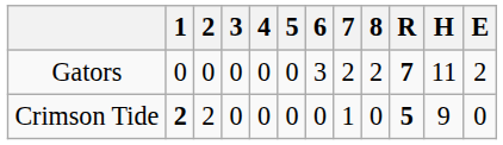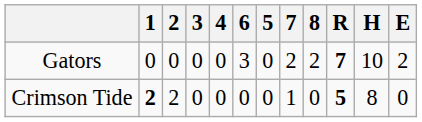columns swapped: 5 <-> 6
Gators | H: 11 -> 10
Crimson Tide | H: 9 -> 8
